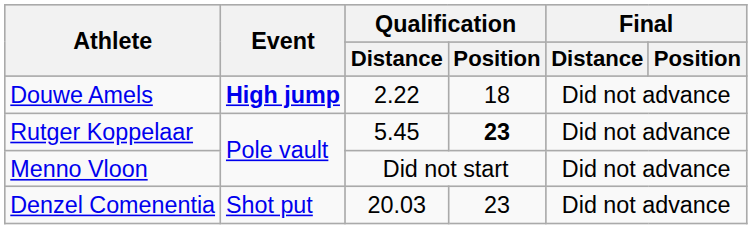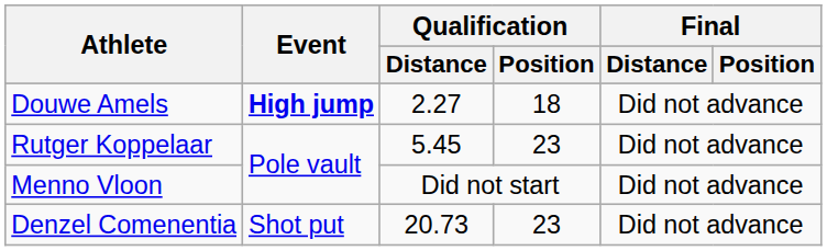Douwe Amels | Qualification / Distance: 2.22 -> 2.27
Rutger Koppelaar | Qualification / Position: bold -> normal
Denzel Comenentia | Qualification / Distance: 20.03 -> 20.73
